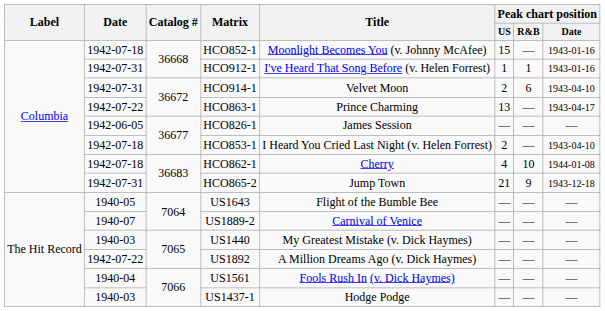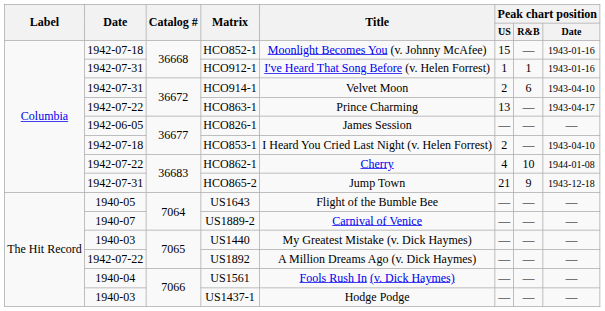HCO862-1 | Date: 1942-07-18 -> 1942-07-22
